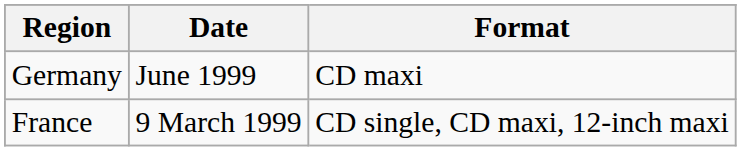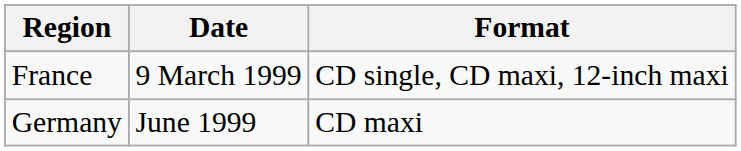rows swapped: France <-> Germany
